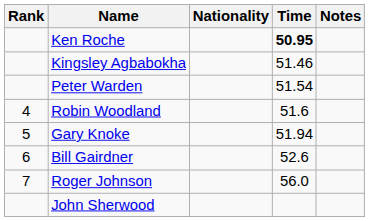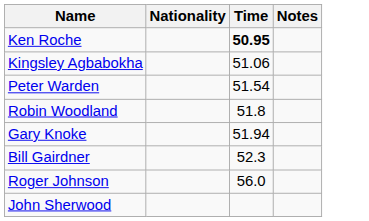- column: Rank | 4 | 5 | 6 | 7
Kingsley Agbabokha | Time: 51.46 -> 51.06
Robin Woodland | Time: 51.6 -> 51.8
Bill Gairdner | Time: 52.6 -> 52.3
